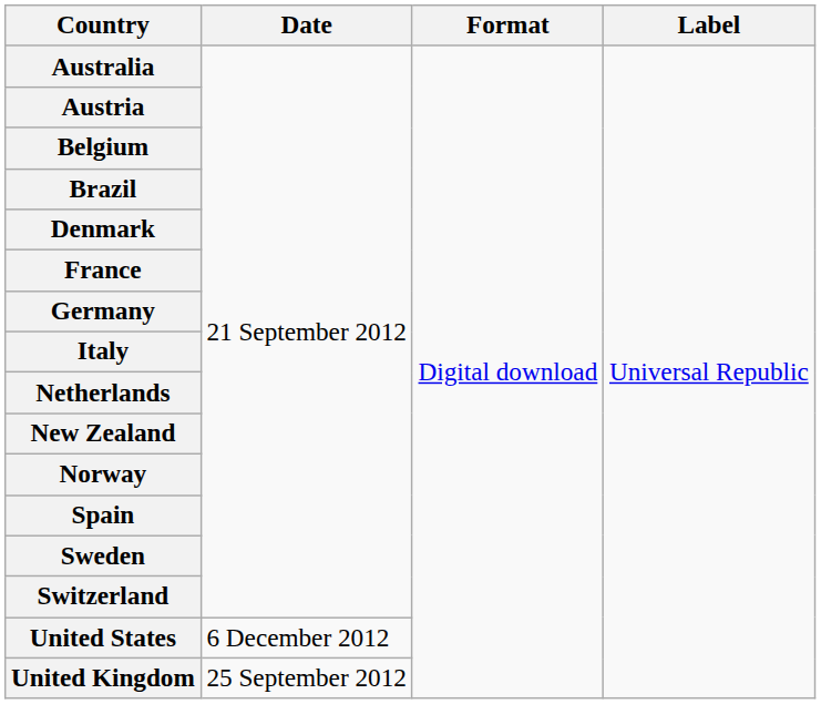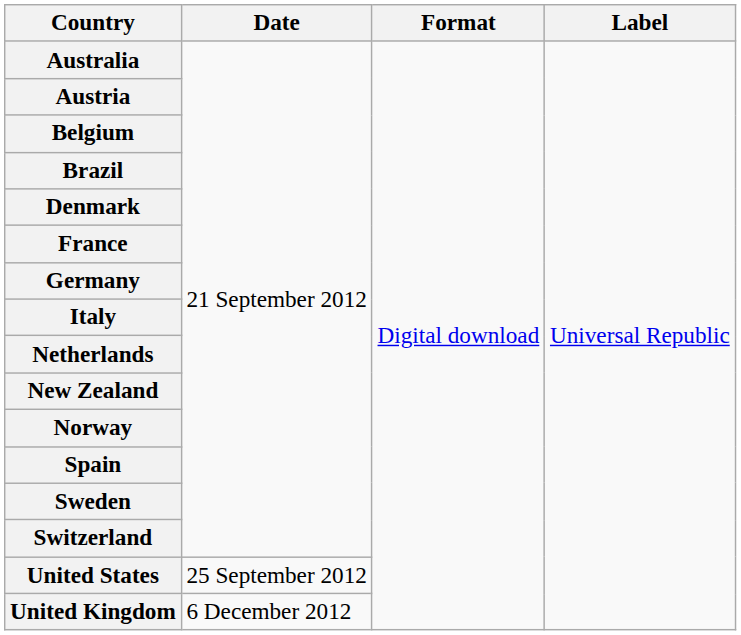United States | Date: 6 December 2012 -> 25 September 2012
United Kingdom | Date: 25 September 2012 -> 6 December 2012
